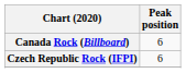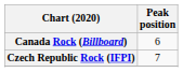Czech Republic Rock (IFPI) | Peak position: 6 -> 7
